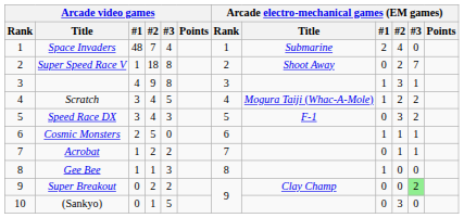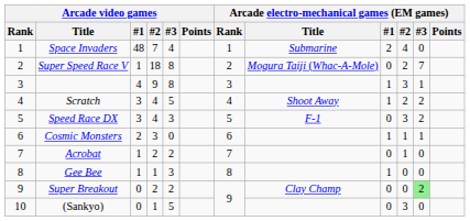Super Speed Race V | Arcade electro-mechanical games (EM games) / Title: Shoot Away -> Mogura Taiji (Whac-A-Mole)
Scratch | Arcade electro-mechanical games (EM games) / Title: Mogura Taiji (Whac-A-Mole) -> Shoot Away
Cosmic Monsters | Arcade video games / #2: 5 -> 3
Acrobat | Arcade electro-mechanical games (EM games) / #3: 1 -> 0
